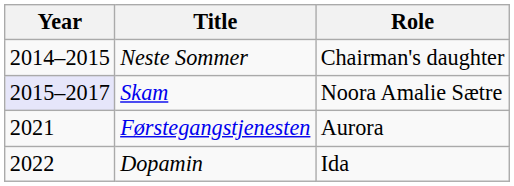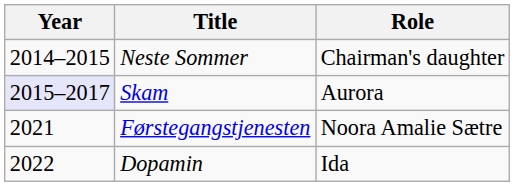Skam | Role: Noora Amalie Sætre -> Aurora
Førstegangstjenesten | Role: Aurora -> Noora Amalie Sætre
